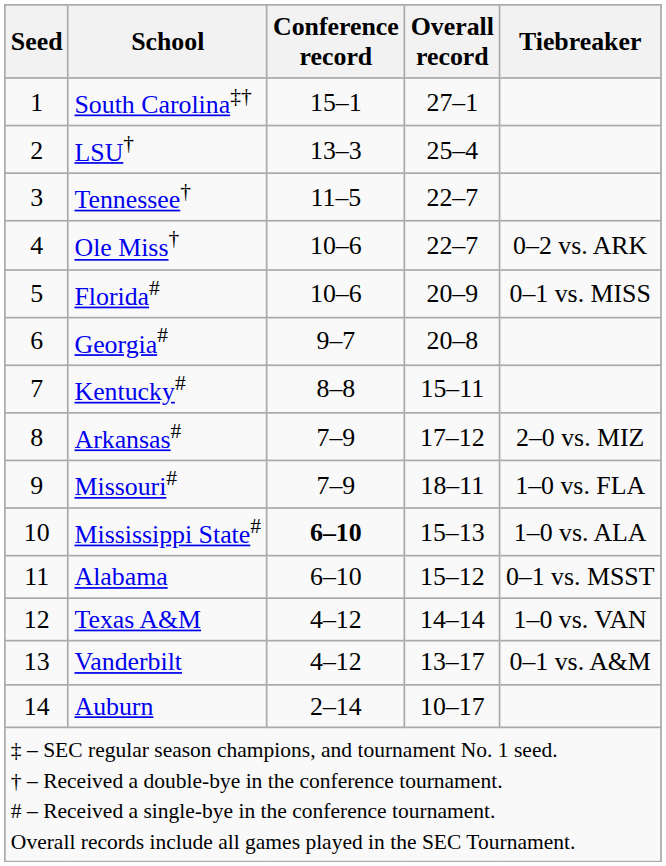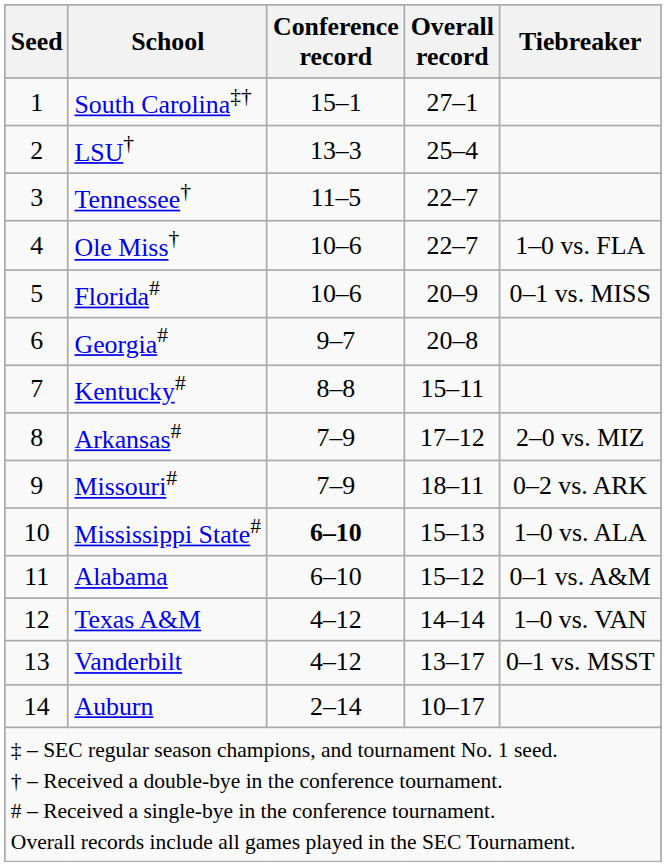Ole Miss† | Tiebreaker: 0–2 vs. ARK -> 1–0 vs. FLA
Missouri# | Tiebreaker: 1–0 vs. FLA -> 0–2 vs. ARK
Alabama | Tiebreaker: 0–1 vs. MSST -> 0–1 vs. A&M
Vanderbilt | Tiebreaker: 0–1 vs. A&M -> 0–1 vs. MSST
